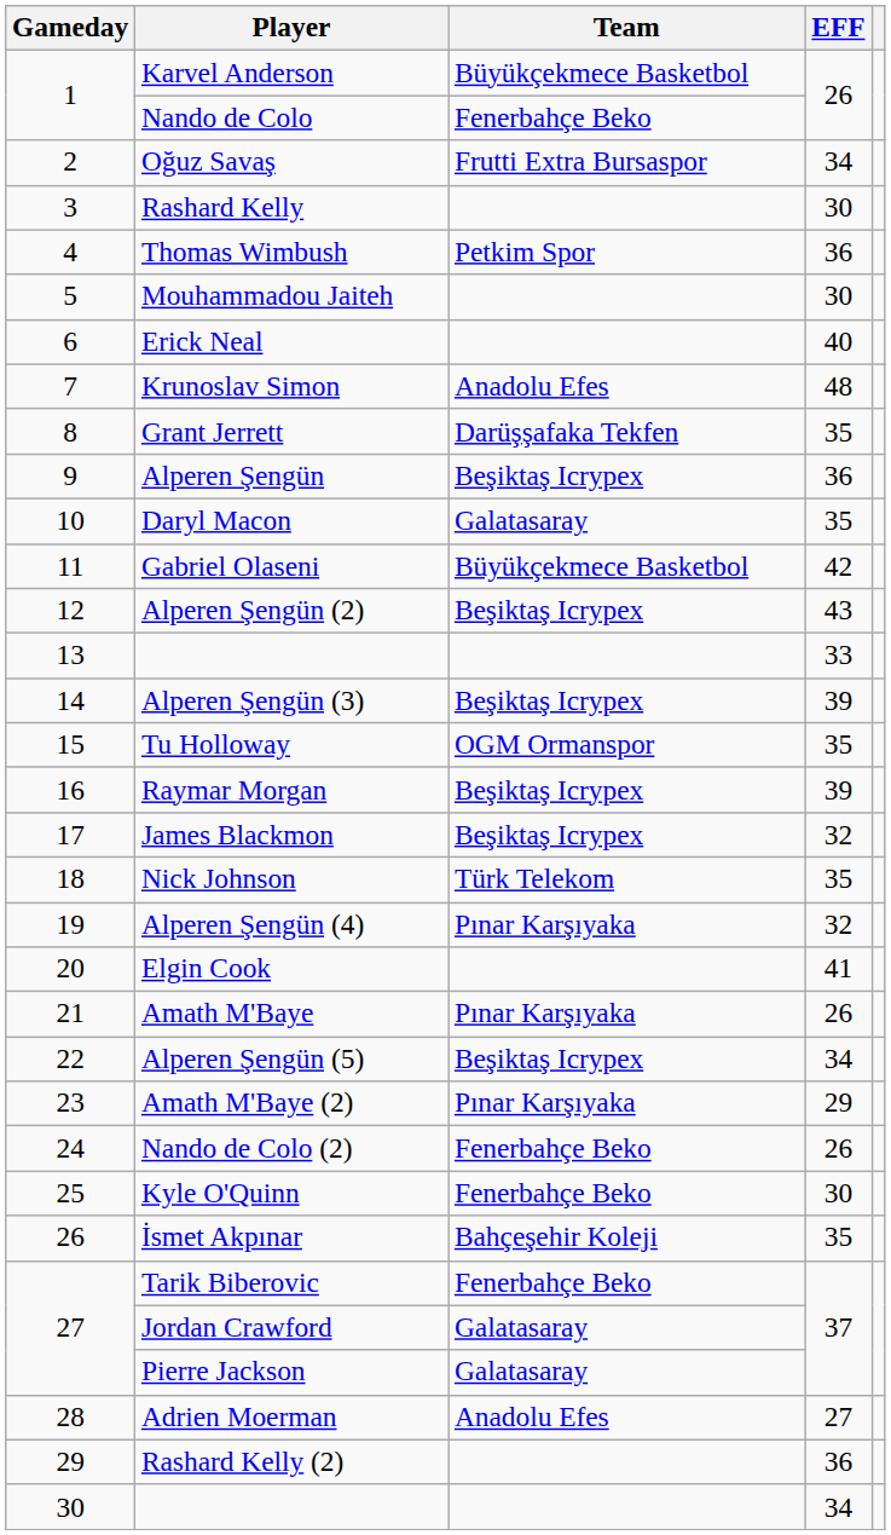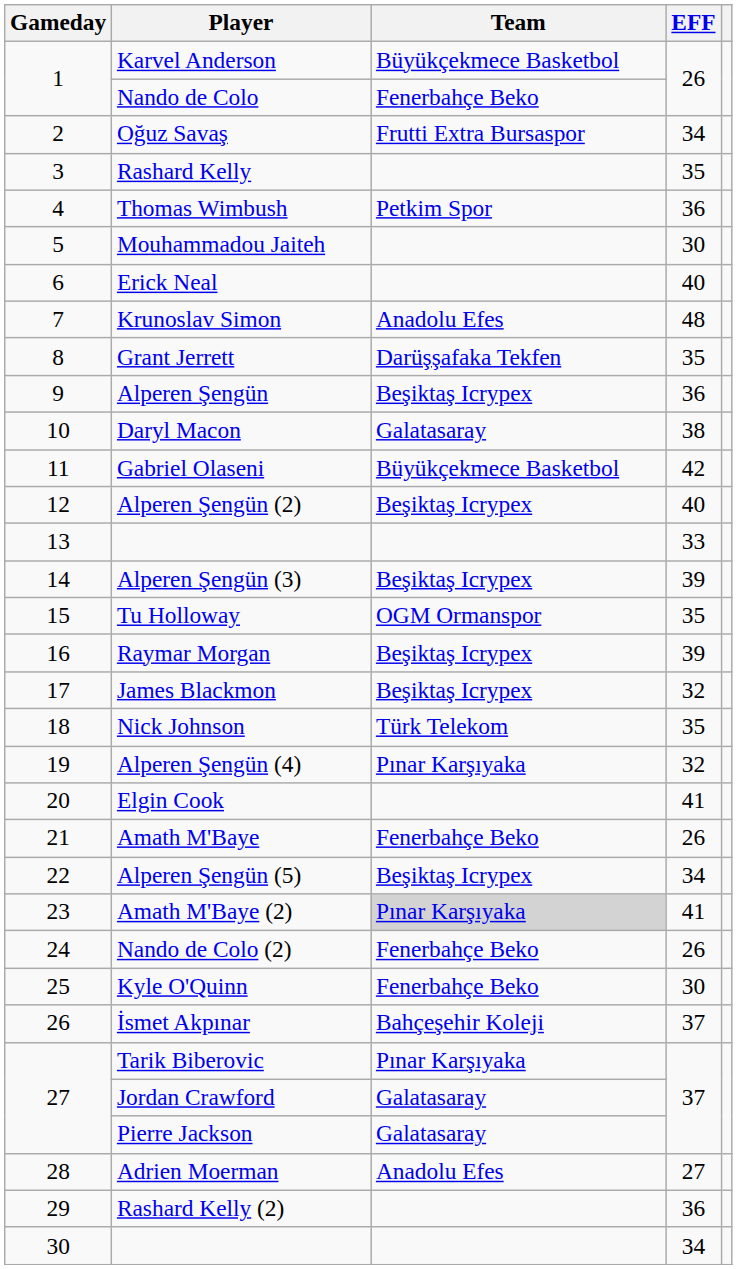Rashard Kelly | EFF: 30 -> 35
Daryl Macon | EFF: 35 -> 38
Alperen Şengün (2) | EFF: 43 -> 40
Amath M'Baye | Team: Pınar Karşıyaka -> Fenerbahçe Beko
Amath M'Baye (2) | Team: no background -> lightgrey background
Amath M'Baye (2) | EFF: 29 -> 41
İsmet Akpınar | EFF: 35 -> 37
Tarik Biberovic | Team: Fenerbahçe Beko -> Pınar Karşıyaka
